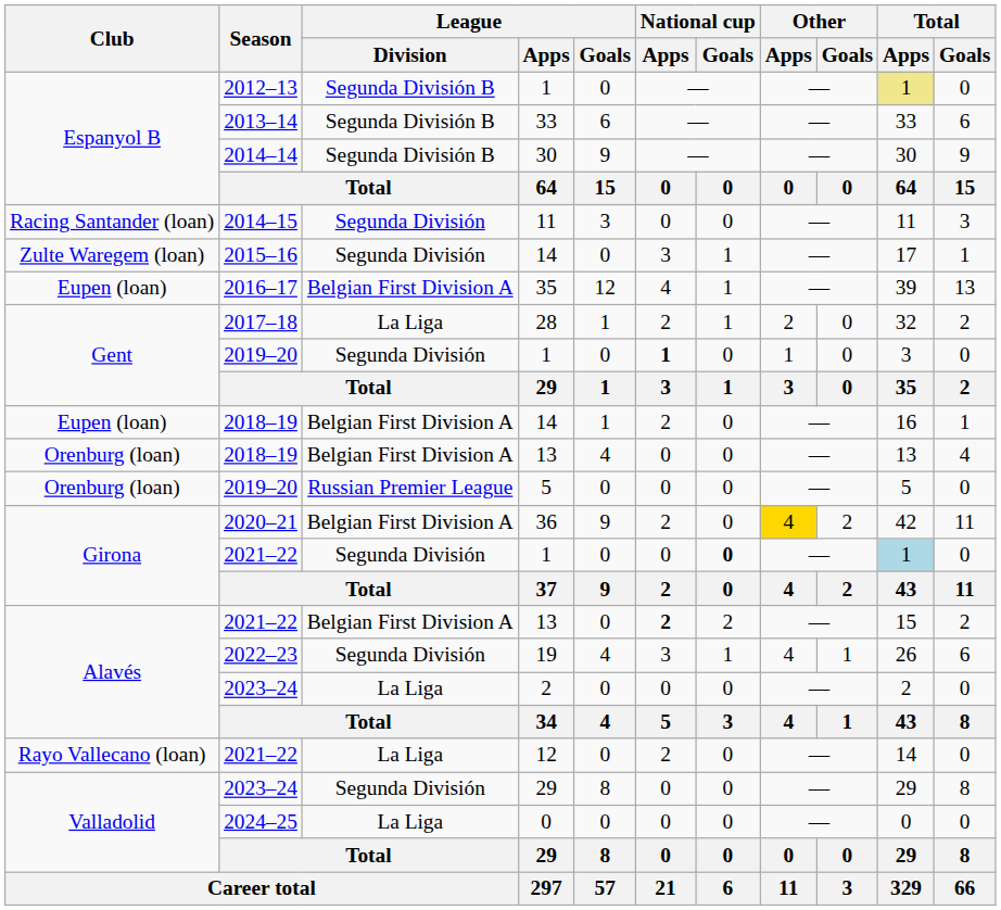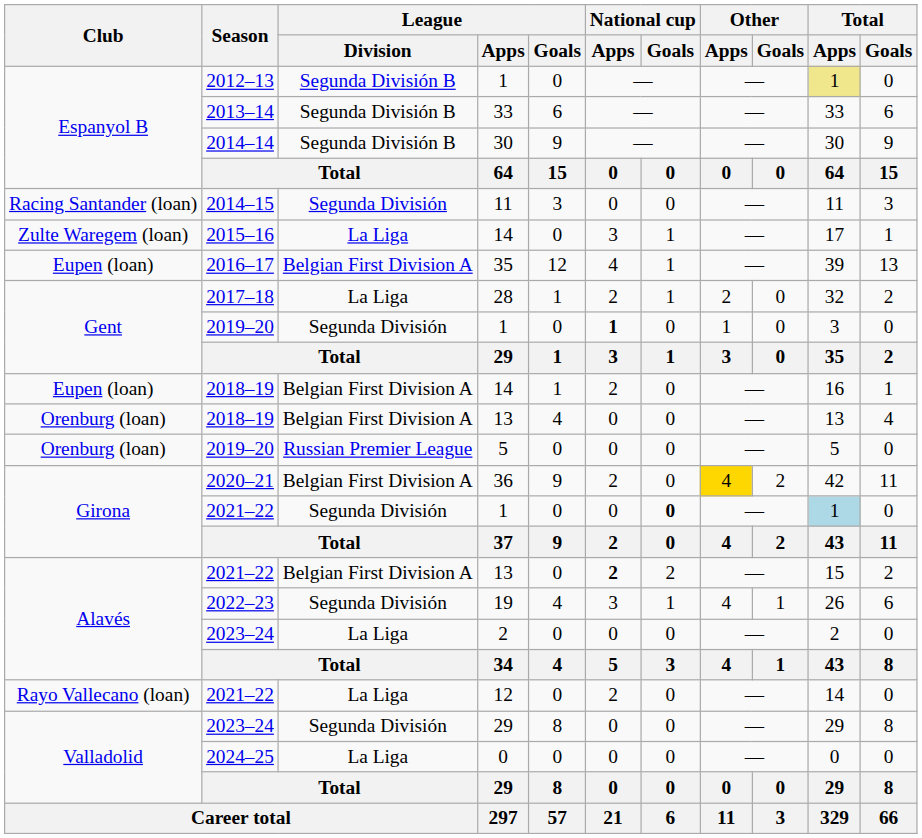2015–16 / 14 | League / Division: Segunda División -> La Liga
